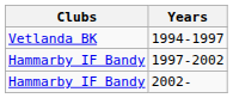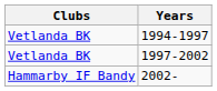1997-2002 | Clubs: Hammarby IF Bandy -> Vetlanda BK
